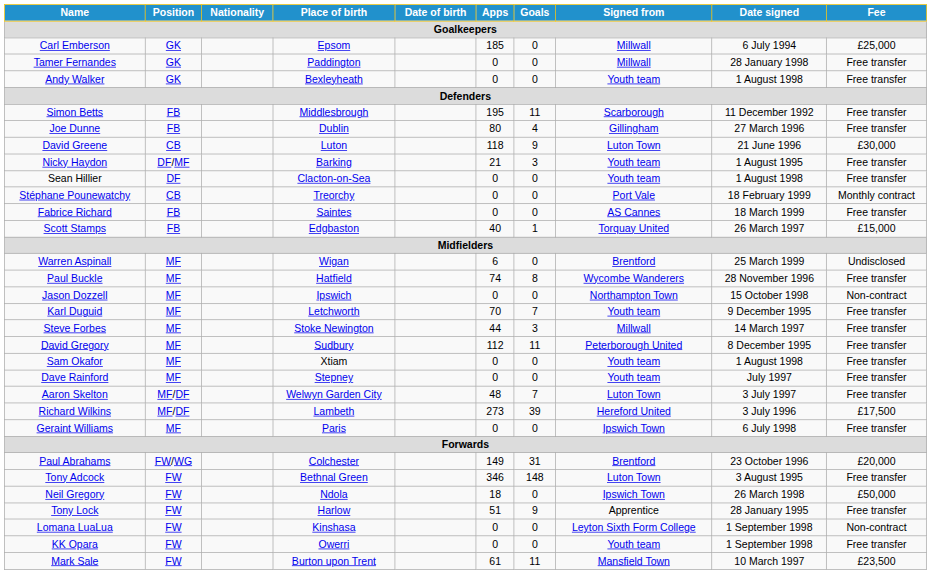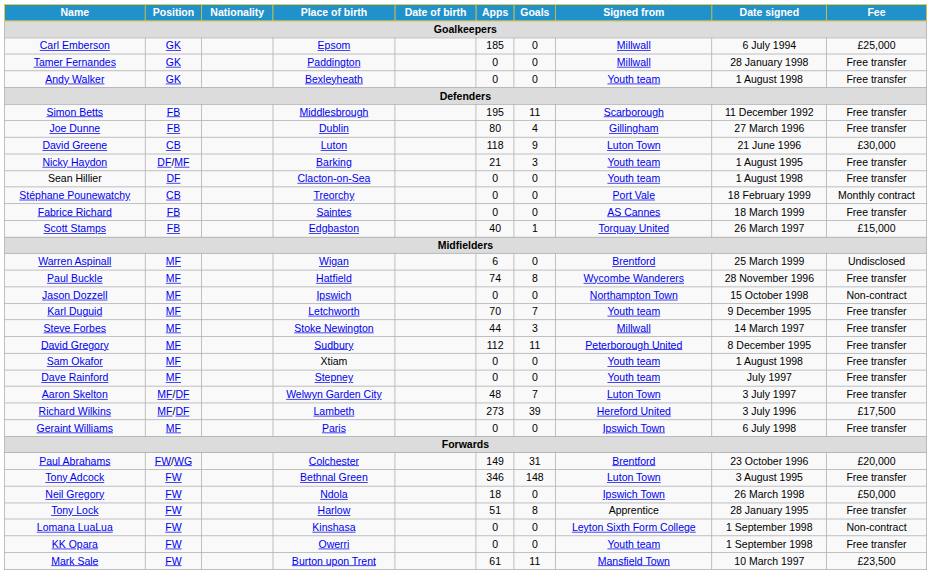Tony Lock | Goals: 9 -> 8
